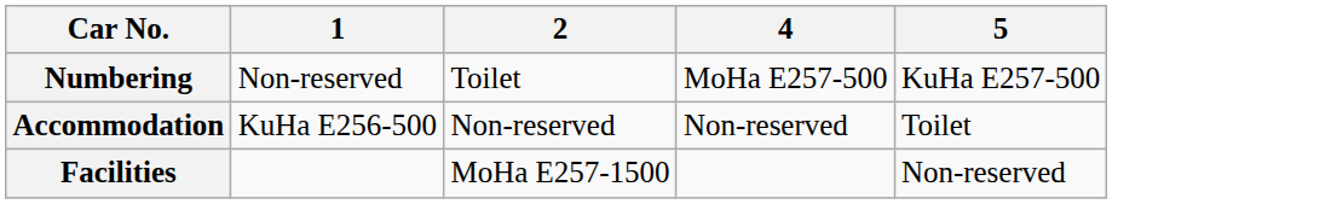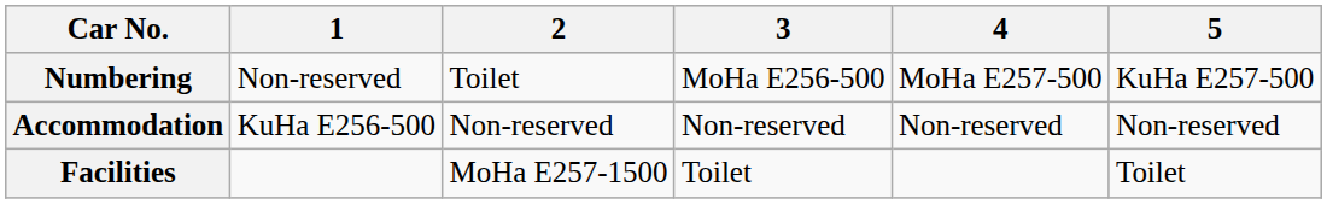+ column: 3 | MoHa E256-500 | Non-reserved | Toilet
Accommodation | 5: Toilet -> Non-reserved
Facilities | 5: Non-reserved -> Toilet
